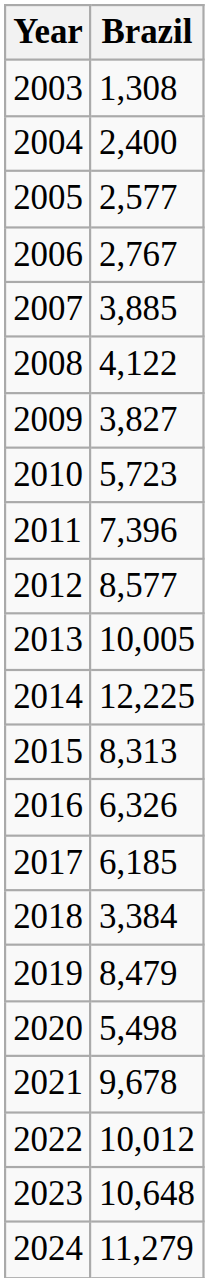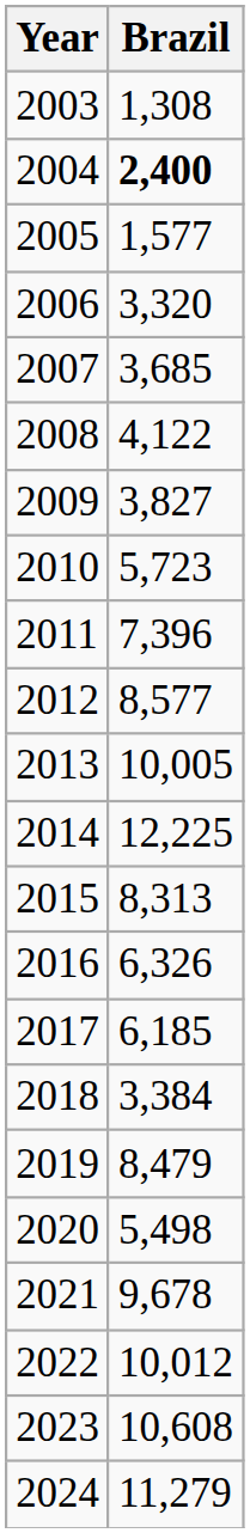2004 | Brazil: normal -> bold
2005 | Brazil: 2,577 -> 1,577
2006 | Brazil: 2,767 -> 3,320
2007 | Brazil: 3,885 -> 3,685
2023 | Brazil: 10,648 -> 10,608
